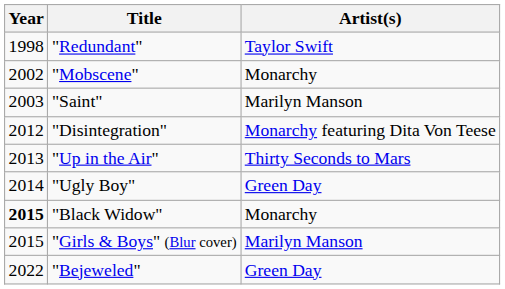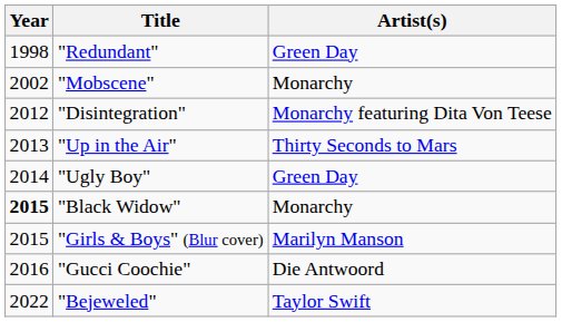"Redundant" | Artist(s): Taylor Swift -> Green Day
- row: 2003 | "Saint" | Marilyn Manson
+ row: 2016 | "Gucci Coochie" | Die Antwoord
"Bejeweled" | Artist(s): Green Day -> Taylor Swift
